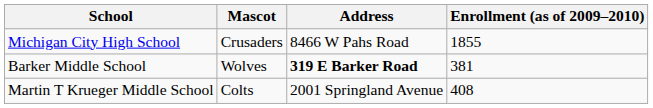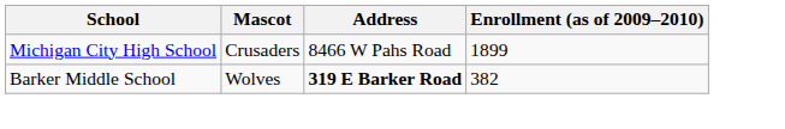Michigan City High School | Enrollment (as of 2009–2010): 1855 -> 1899
Barker Middle School | Enrollment (as of 2009–2010): 381 -> 382
- row: Martin T Krueger Middle School | Colts | 2001 Springland Avenue | 408
